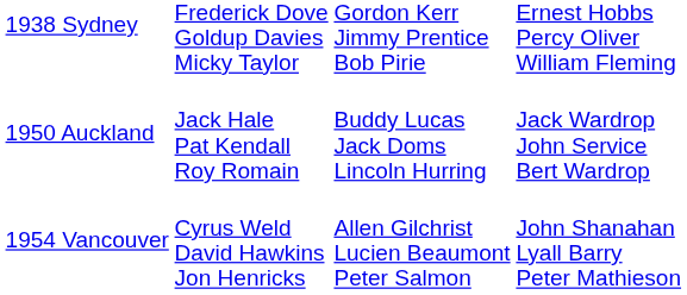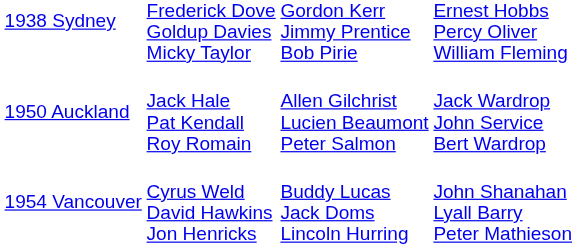1950 Auckland | column 3: Buddy Lucas Jack Doms Lincoln Hurring -> Allen Gilchrist Lucien Beaumont Peter Salmon
1954 Vancouver | column 3: Allen Gilchrist Lucien Beaumont Peter Salmon -> Buddy Lucas Jack Doms Lincoln Hurring
